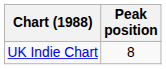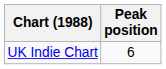UK Indie Chart | Peak position: 8 -> 6
